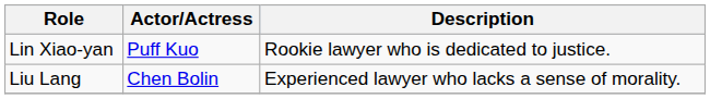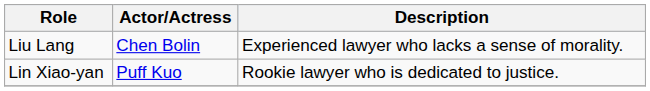rows swapped: Liu Lang <-> Lin Xiao-yan
